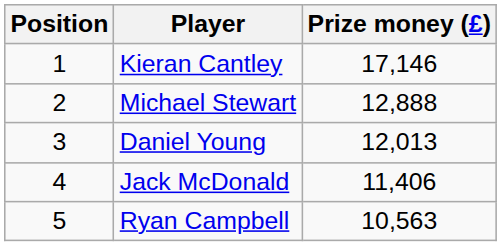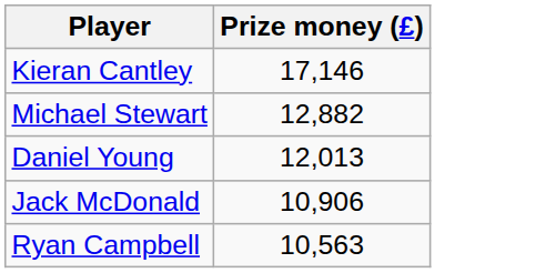- column: Position | 1 | 2 | 3 | 4 | 5
Michael Stewart | Prize money (£): 12,888 -> 12,882
Jack McDonald | Prize money (£): 11,406 -> 10,906
